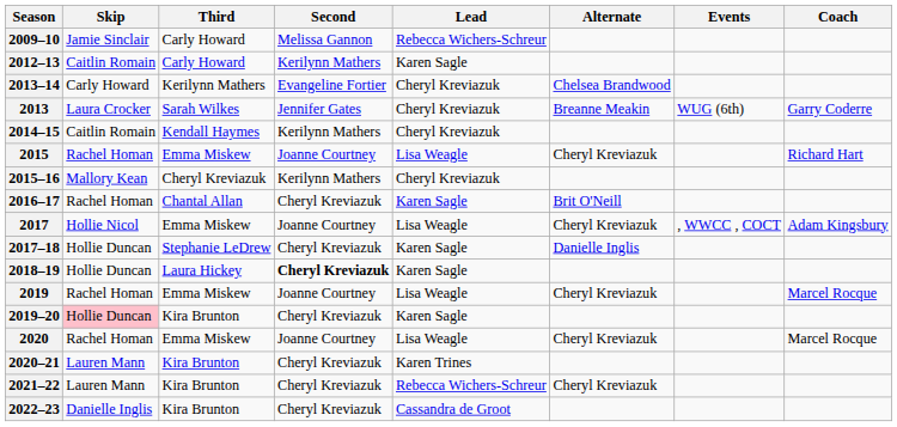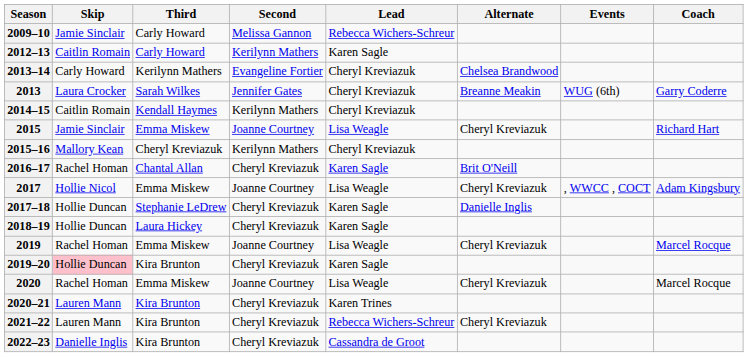2015 | Skip: Rachel Homan -> Jamie Sinclair
2018–19 | Second: bold -> normal
